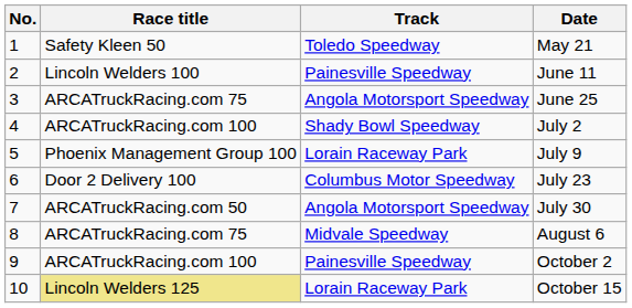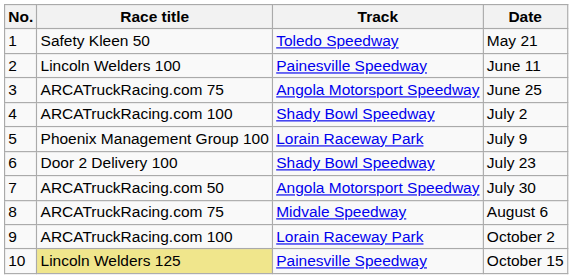July 23 | Track: Columbus Motor Speedway -> Shady Bowl Speedway
October 2 | Track: Painesville Speedway -> Lorain Raceway Park
October 15 | Track: Lorain Raceway Park -> Painesville Speedway
